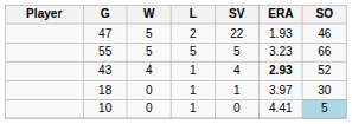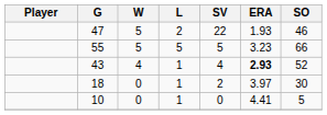18 | SV: 1 -> 2
10 | SO: lightblue background -> no background
